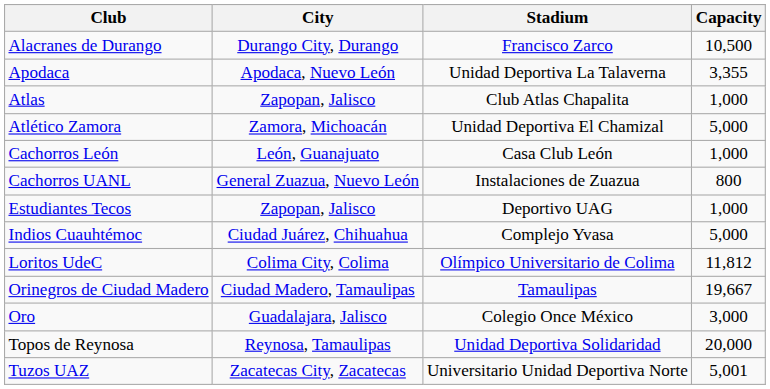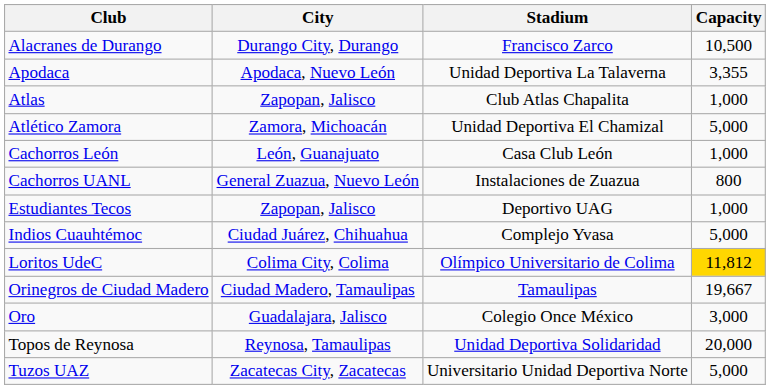Loritos UdeC | Capacity: no background -> gold background
Tuzos UAZ | Capacity: 5,001 -> 5,000
